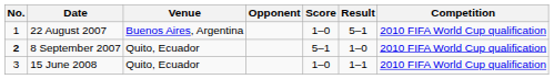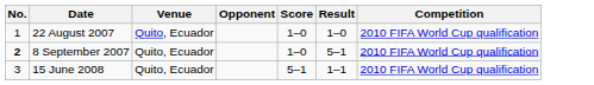22 August 2007 | Venue: Buenos Aires, Argentina -> Quito, Ecuador
22 August 2007 | Result: 5–1 -> 1–0
8 September 2007 | Score: 5–1 -> 1–0
8 September 2007 | Result: 1–0 -> 5–1
15 June 2008 | Score: 1–0 -> 5–1
